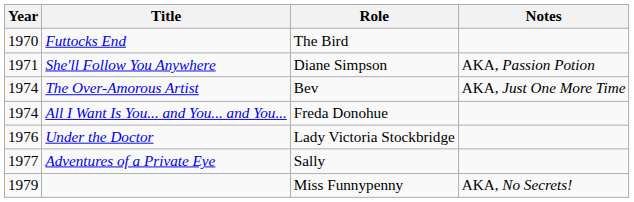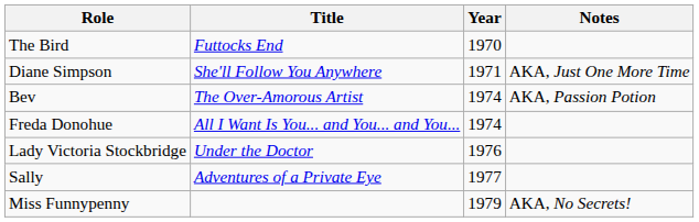columns swapped: Year <-> Role
She'll Follow You Anywhere | Notes: AKA, Passion Potion -> AKA, Just One More Time
The Over-Amorous Artist | Notes: AKA, Just One More Time -> AKA, Passion Potion
